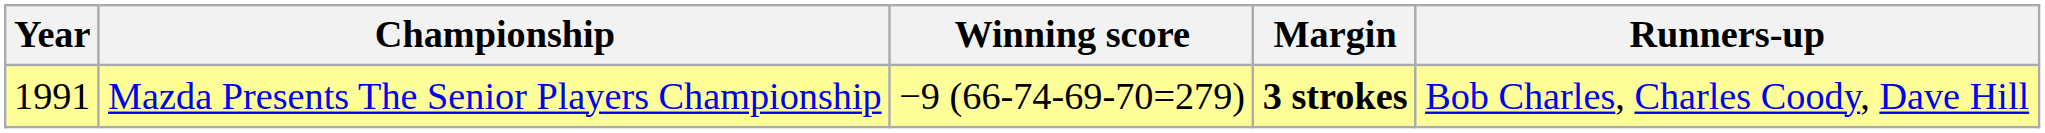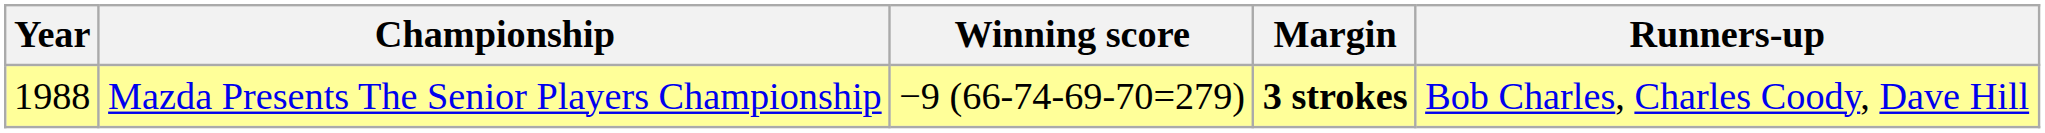Mazda Presents The Senior Players Championship | Year: 1991 -> 1988
